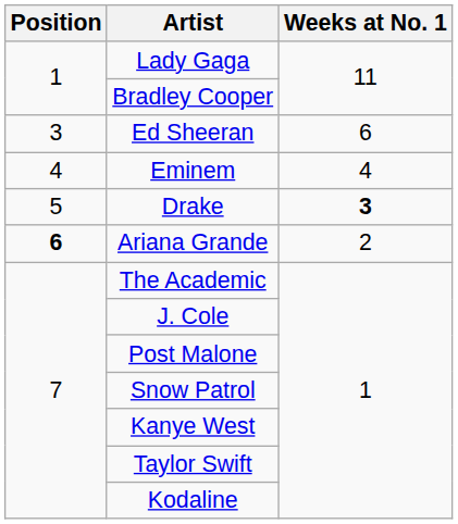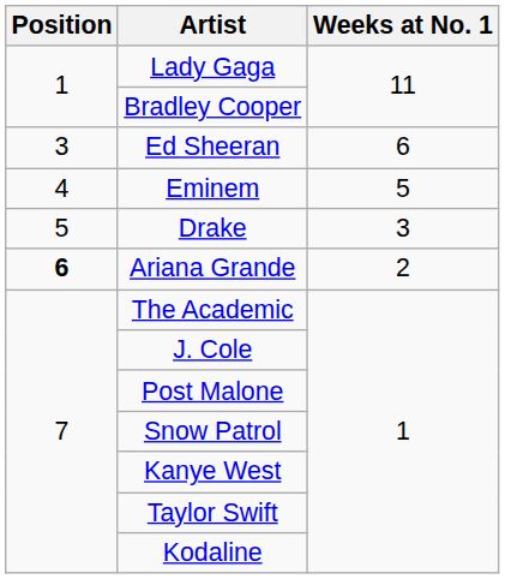Eminem | Weeks at No. 1: 4 -> 5
Drake | Weeks at No. 1: bold -> normal
